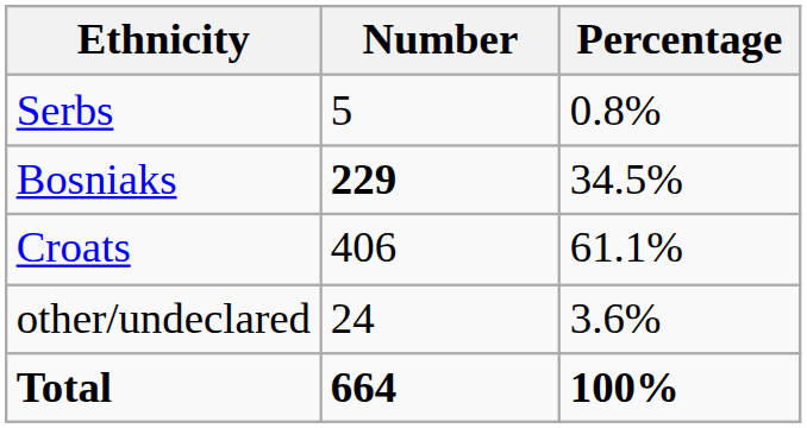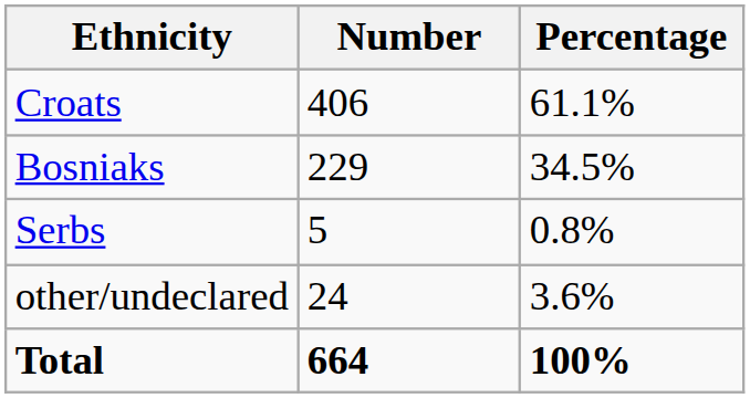rows swapped: Croats <-> Serbs
Bosniaks | Number: bold -> normal
